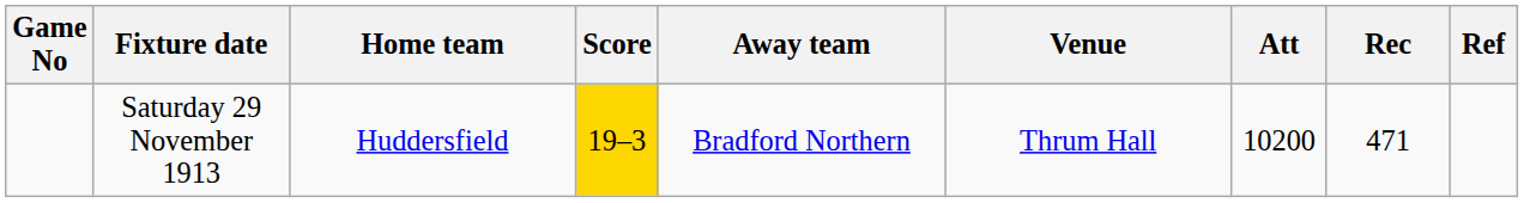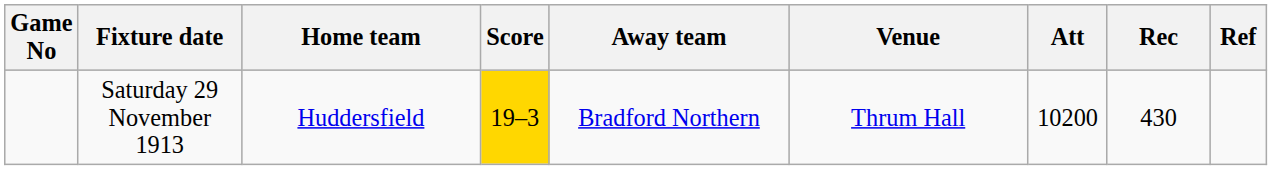Saturday 29 November 1913 | Rec: 471 -> 430
